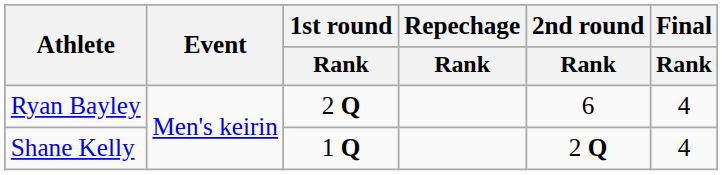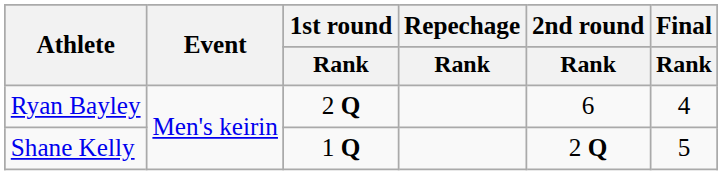Shane Kelly | Final / Rank: 4 -> 5
